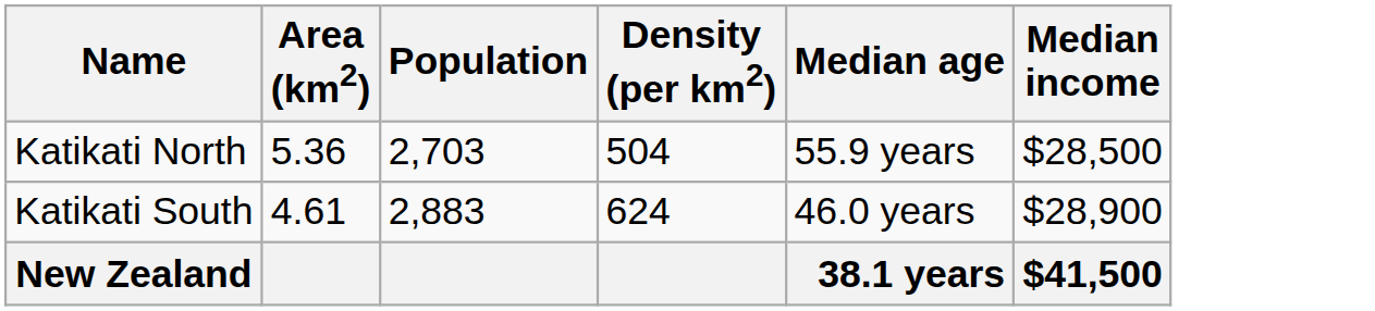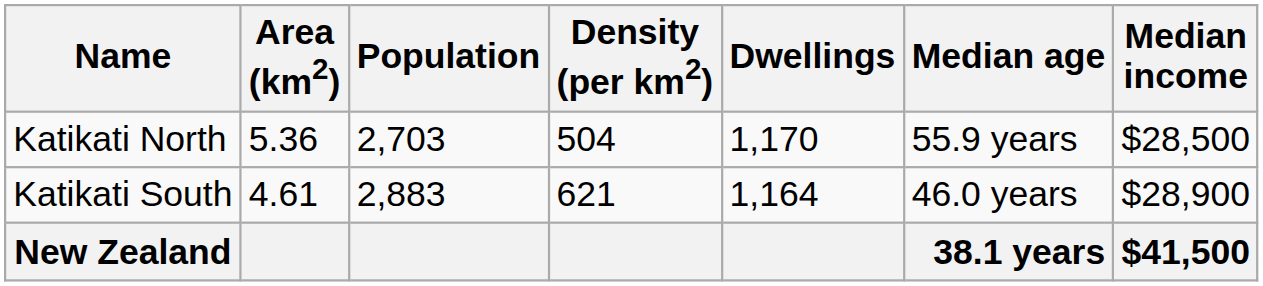+ column: Dwellings | 1,170 | 1,164
Katikati South | Density (per km2): 624 -> 621
